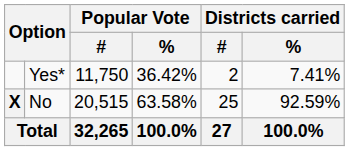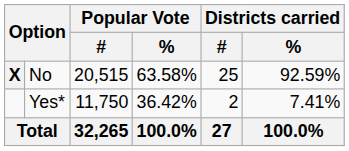rows swapped: No <-> Yes*
